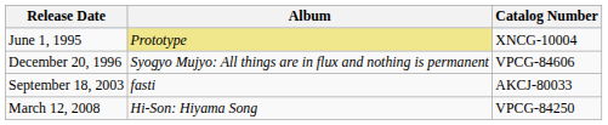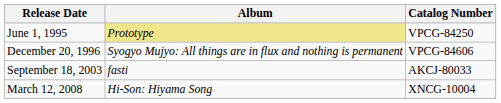June 1, 1995 | Catalog Number: XNCG-10004 -> VPCG-84250
March 12, 2008 | Catalog Number: VPCG-84250 -> XNCG-10004
